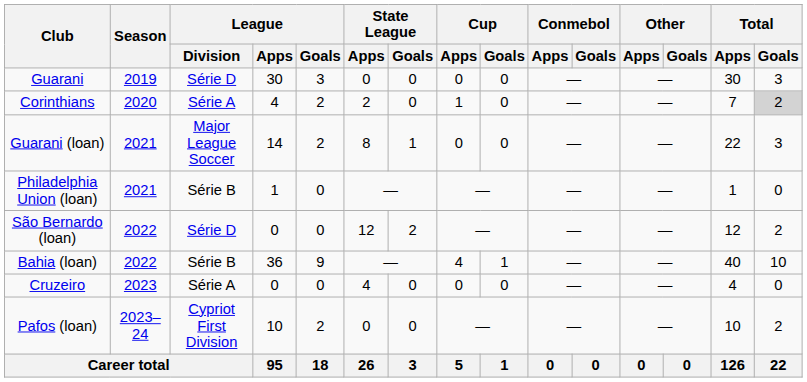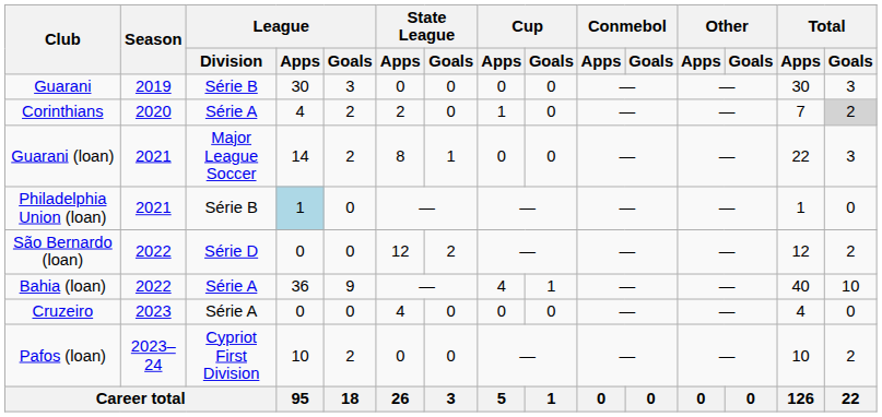Guarani | League / Division: Série D -> Série B
Philadelphia Union (loan) | League / Apps: no background -> lightblue background
Bahia (loan) | League / Division: Série B -> Série A
